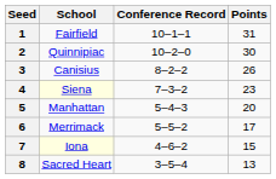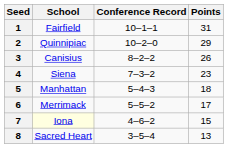2 | Points: 30 -> 29
4 | School: lightyellow background -> no background
5 | Points: 20 -> 18
